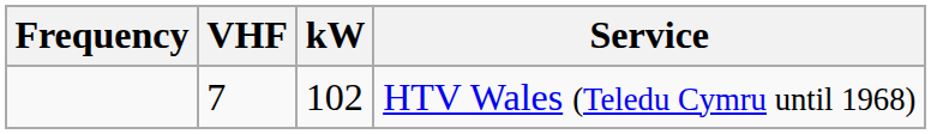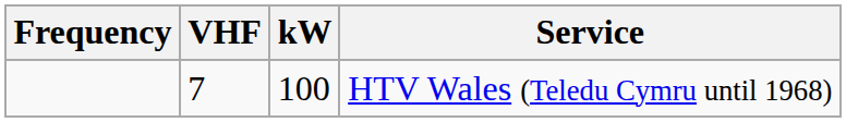HTV Wales (Teledu Cymru until 1968) | kW: 102 -> 100
